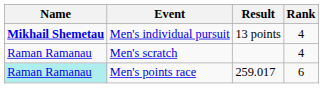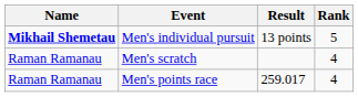Men's individual pursuit | Rank: 4 -> 5
Men's points race | Name: paleturquoise background -> no background
Men's points race | Rank: 6 -> 4
